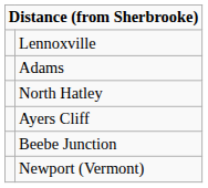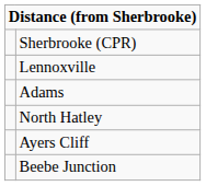+ row: Sherbrooke (CPR)
- row: Newport (Vermont)
